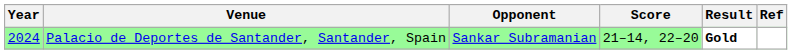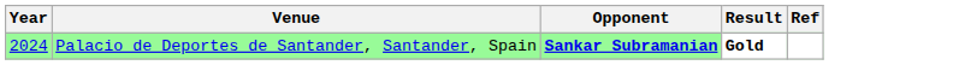- column: Score | 21–14, 22–20
Palacio de Deportes de Santander, Santander, Spain | Opponent: normal -> bold
